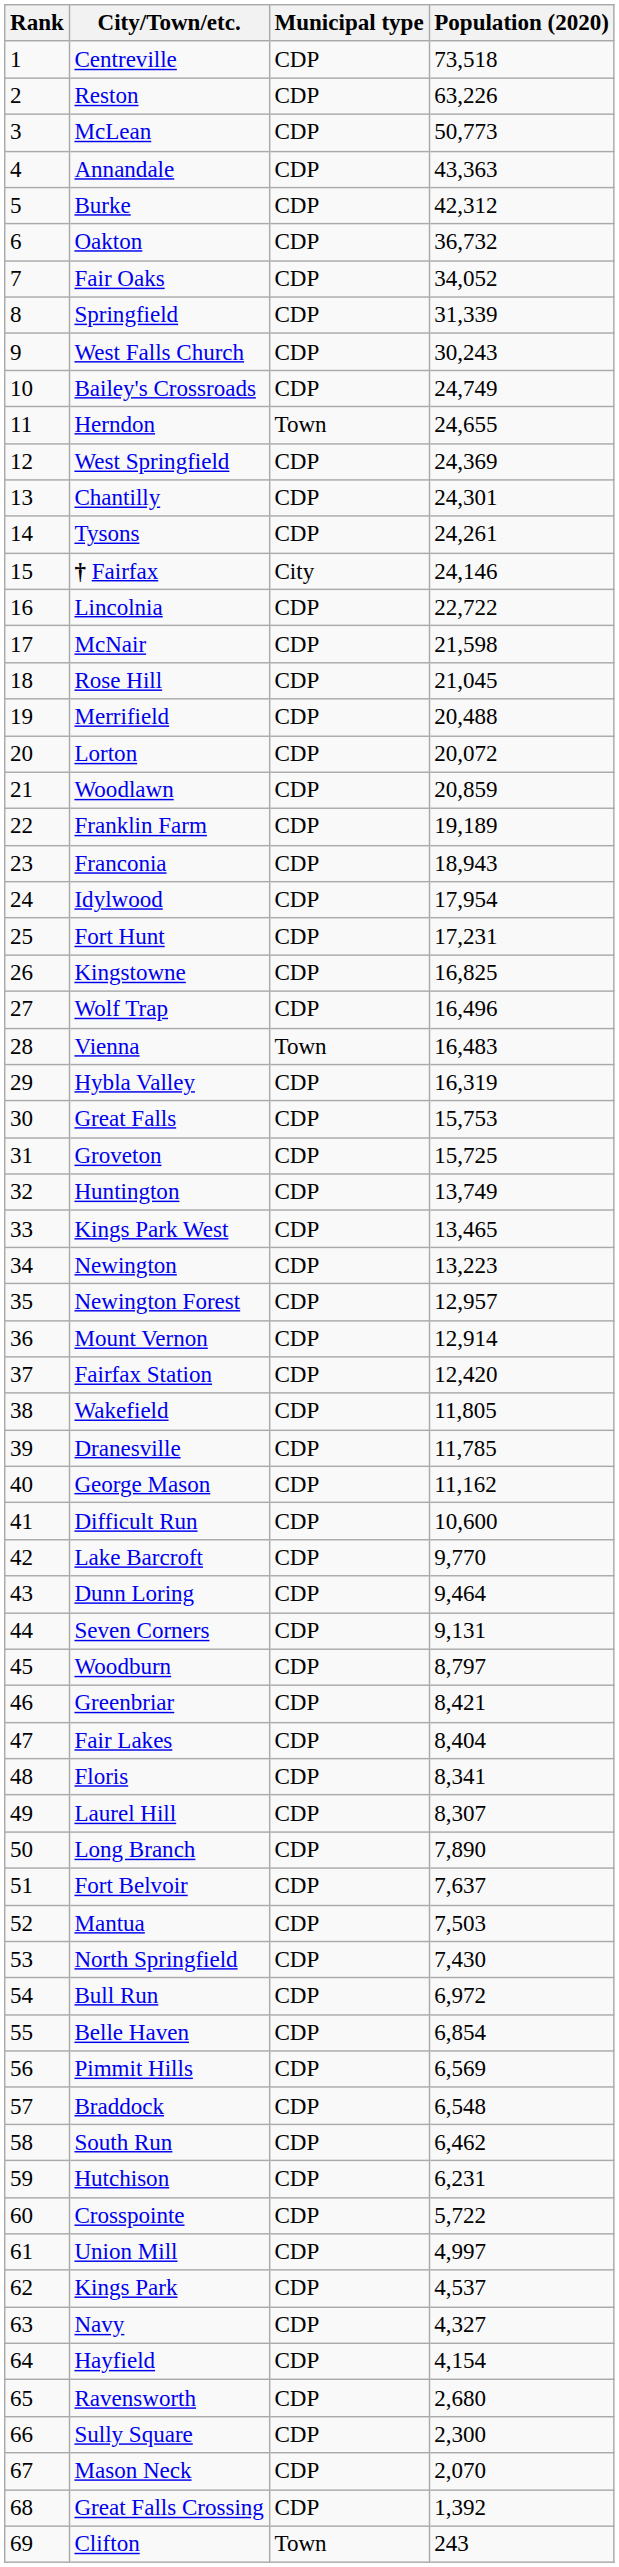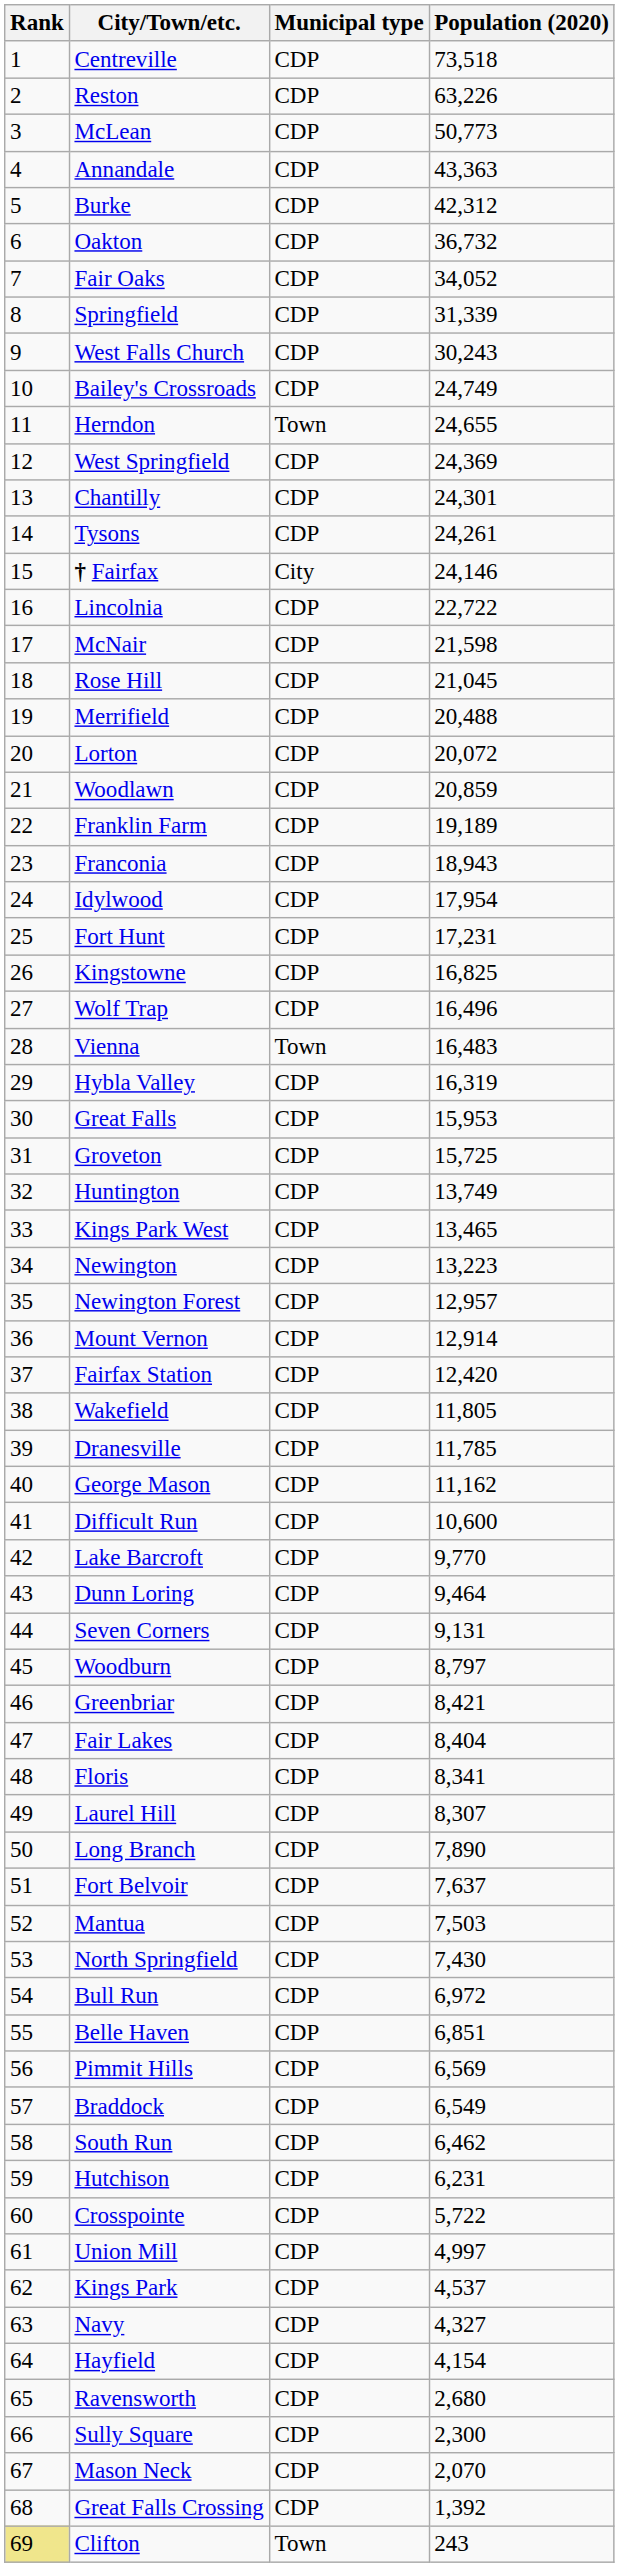Great Falls | Population (2020): 15,753 -> 15,953
Belle Haven | Population (2020): 6,854 -> 6,851
Braddock | Population (2020): 6,548 -> 6,549
Clifton | Rank: no background -> khaki background
